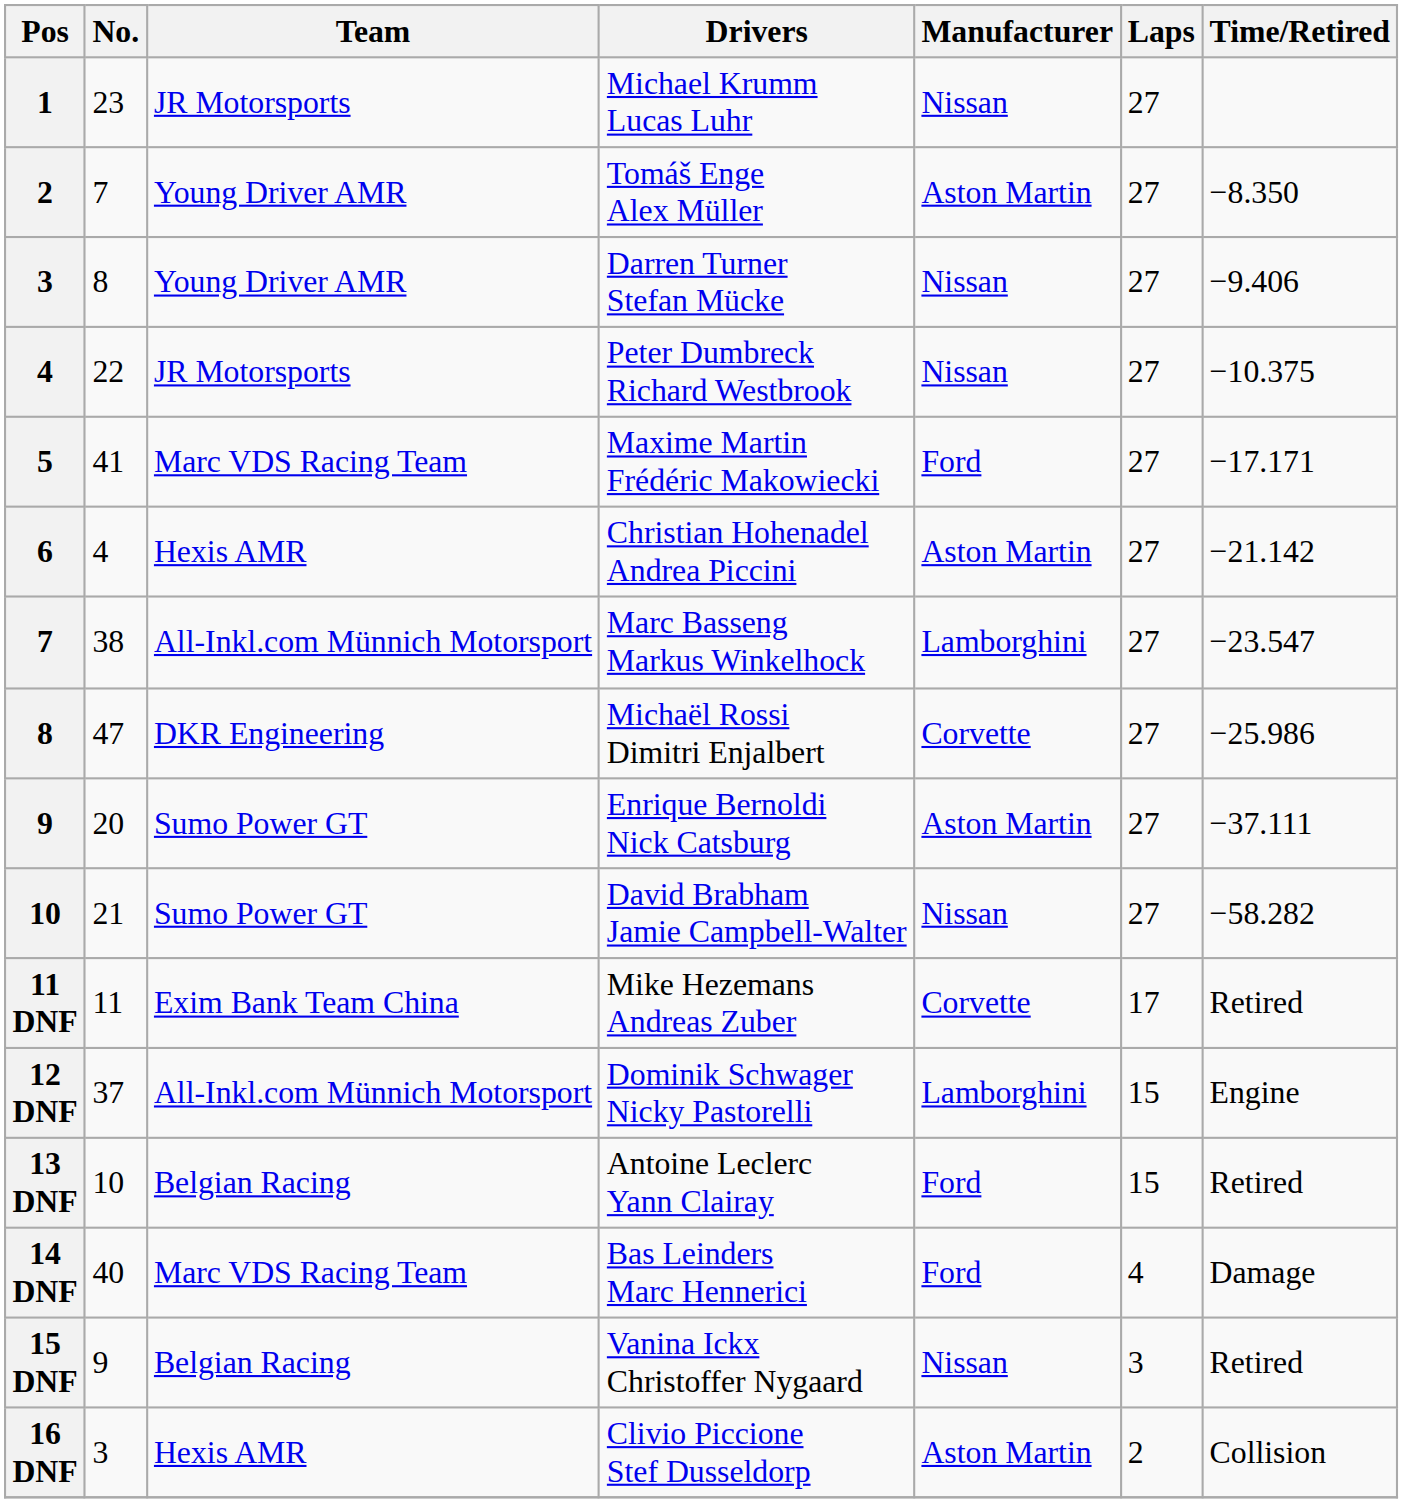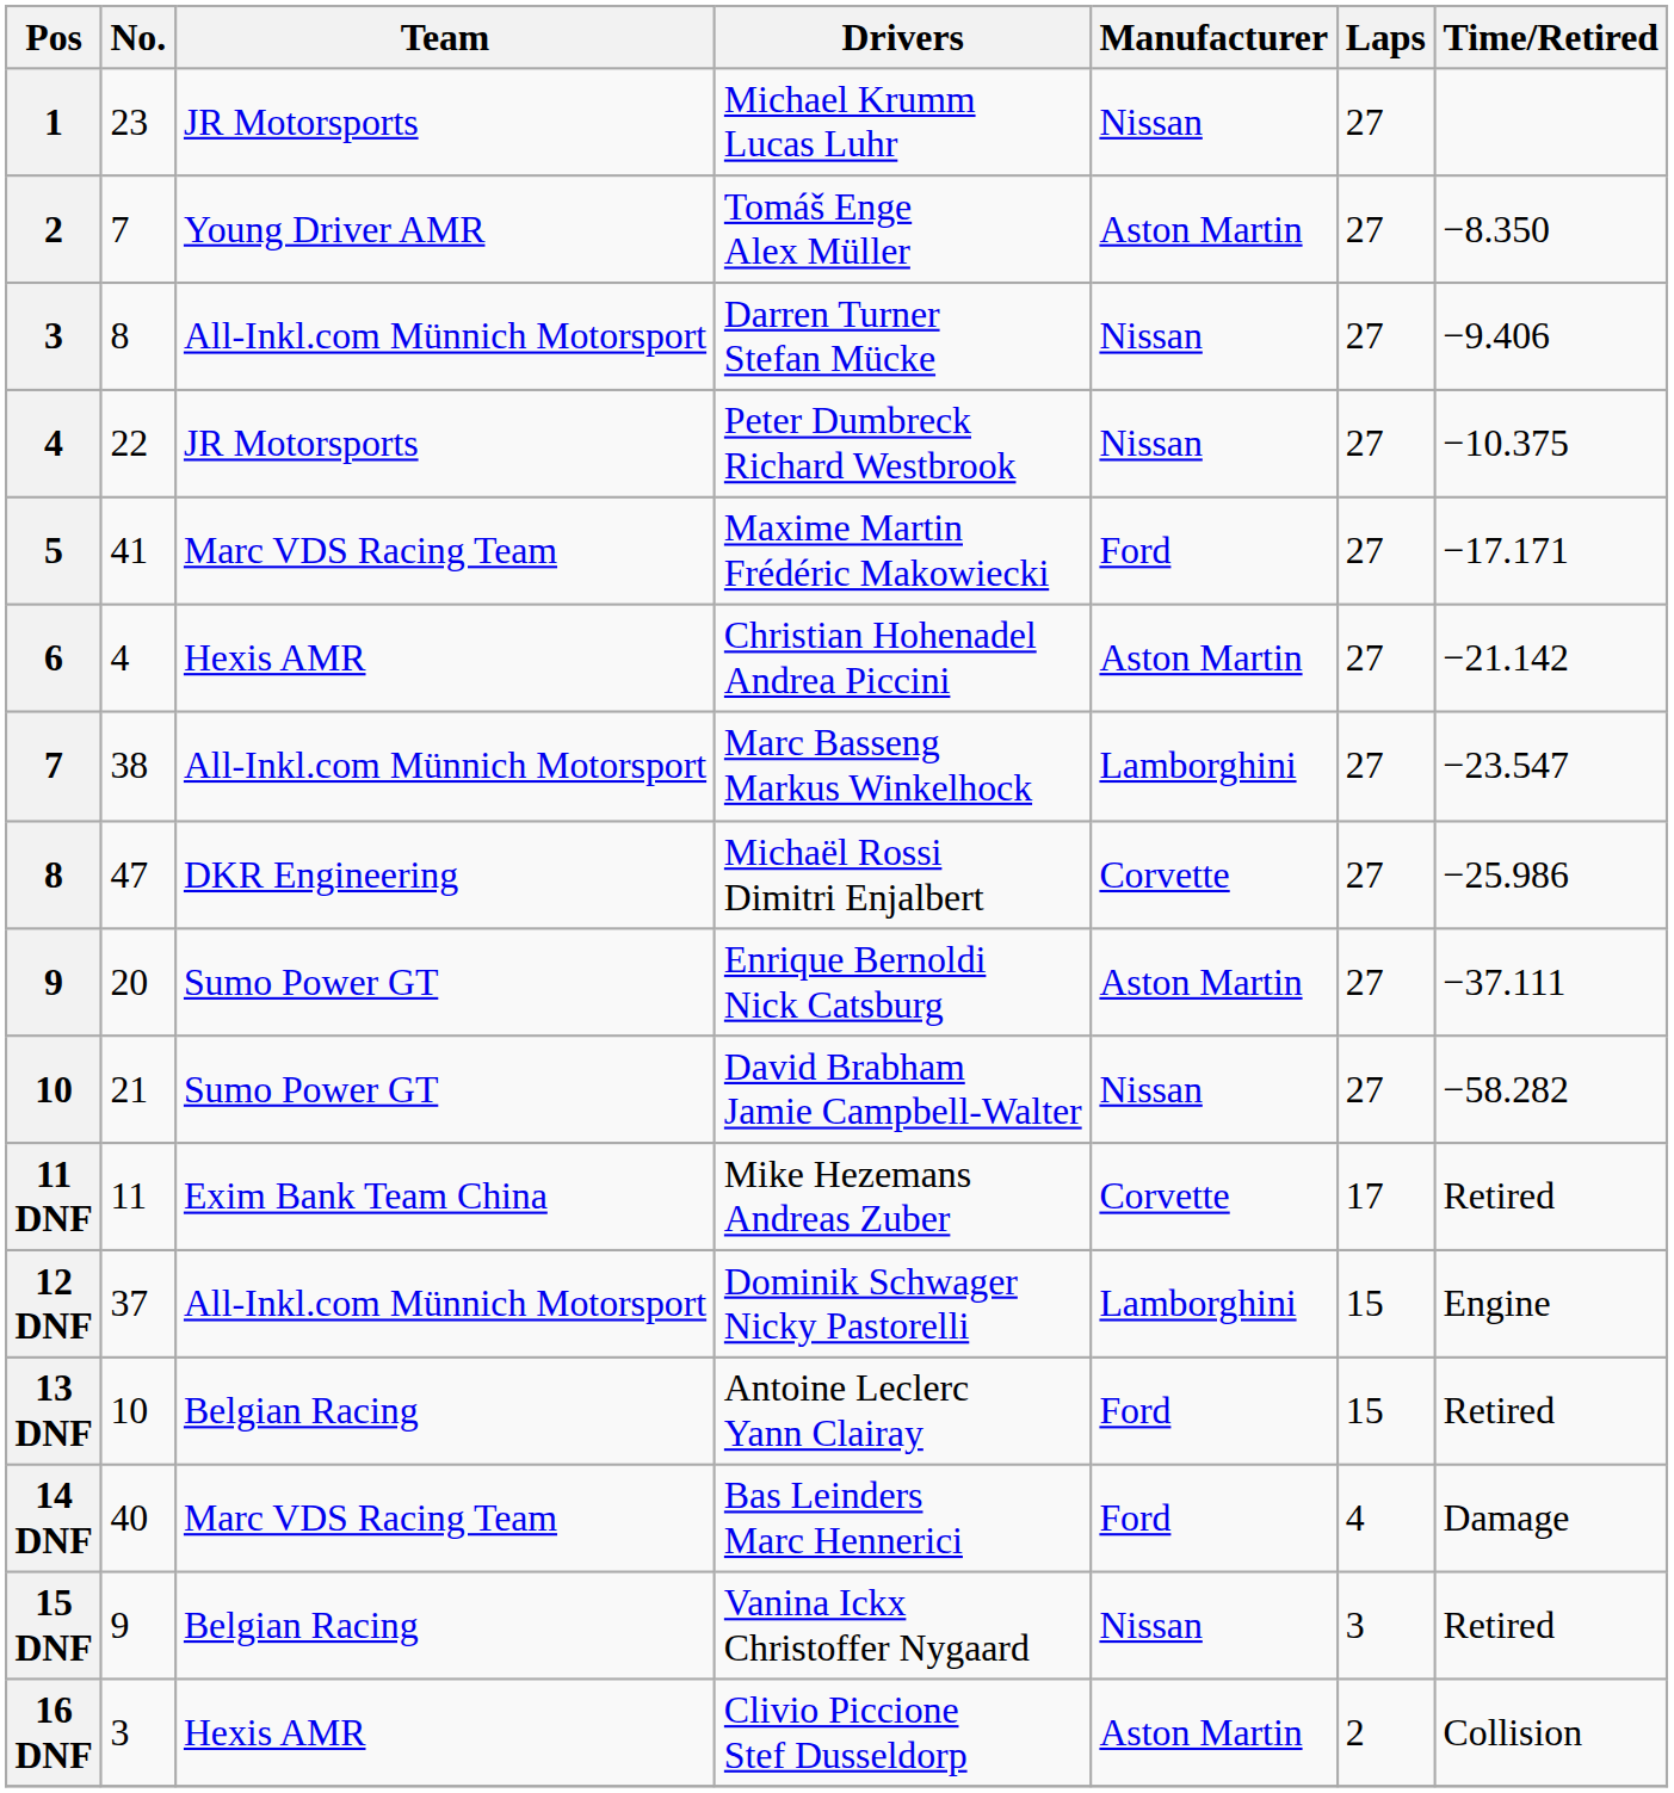Darren Turner Stefan Mücke | Team: Young Driver AMR -> All-Inkl.com Münnich Motorsport
